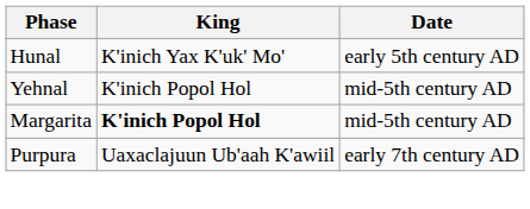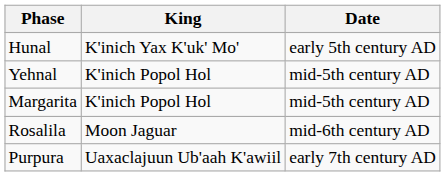Margarita | King: bold -> normal
+ row: Rosalila | Moon Jaguar | mid-6th century AD
